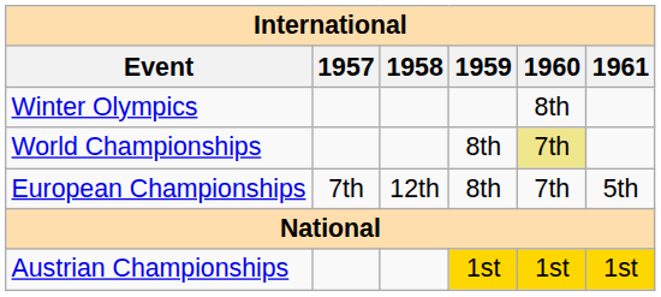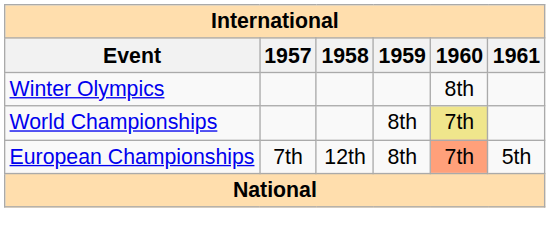European Championships | 1960: no background -> lightsalmon background
- row: Austrian Championships | 1st | 1st | 1st
